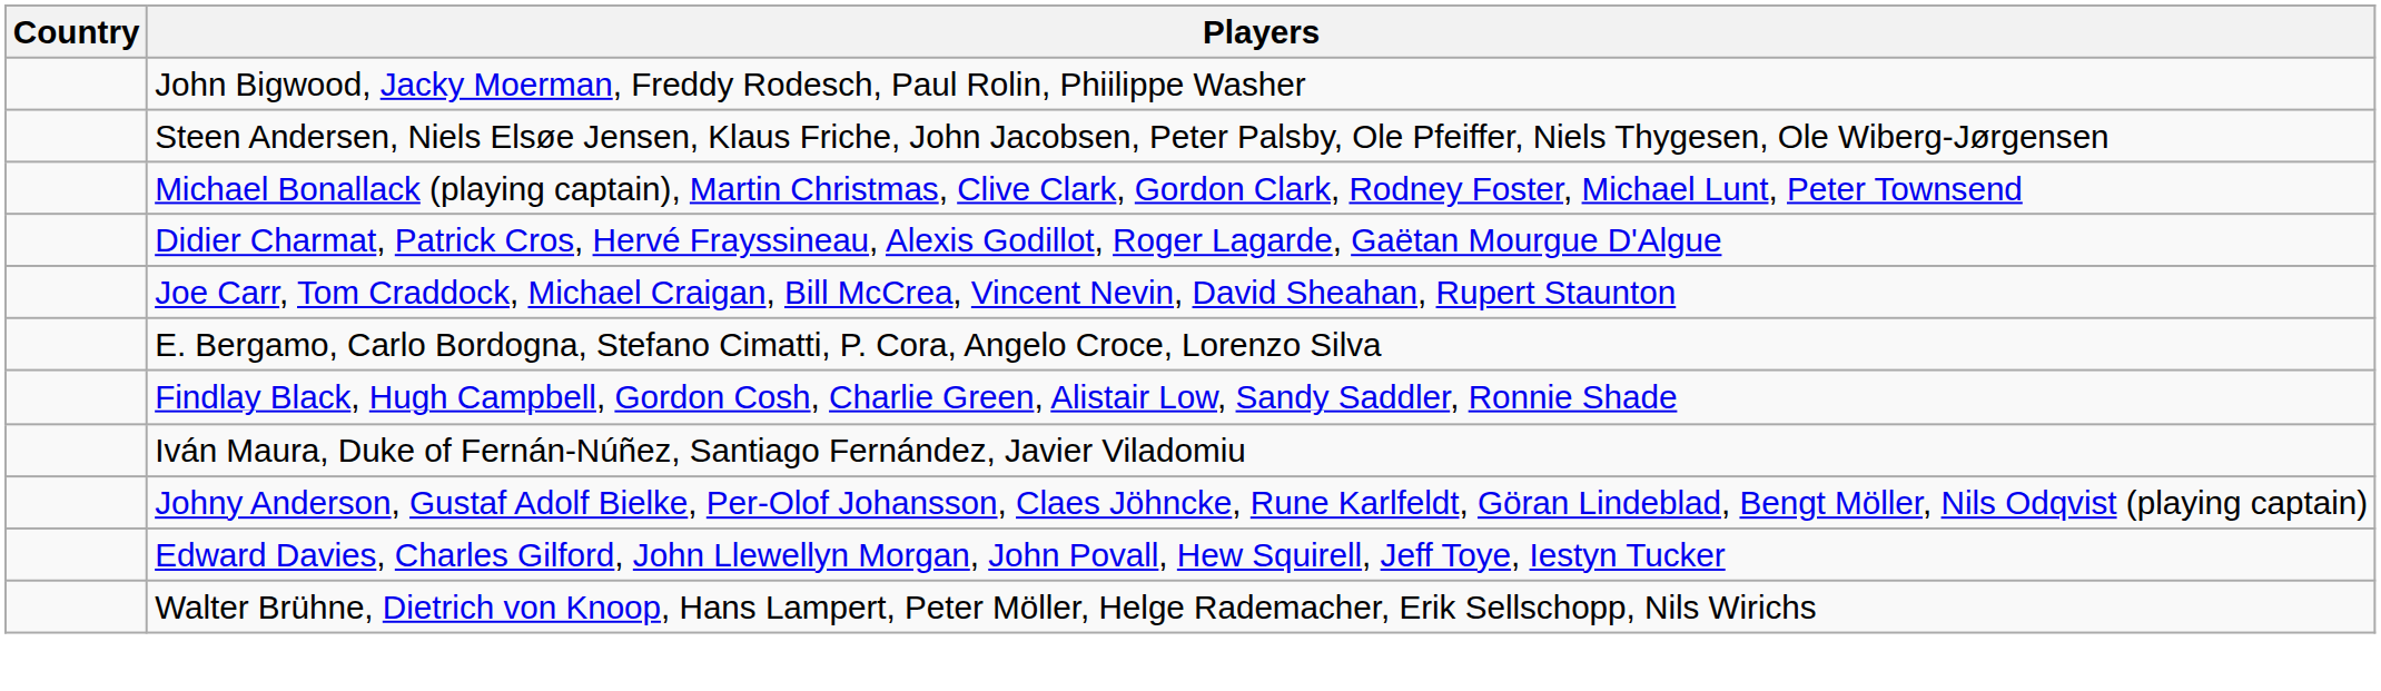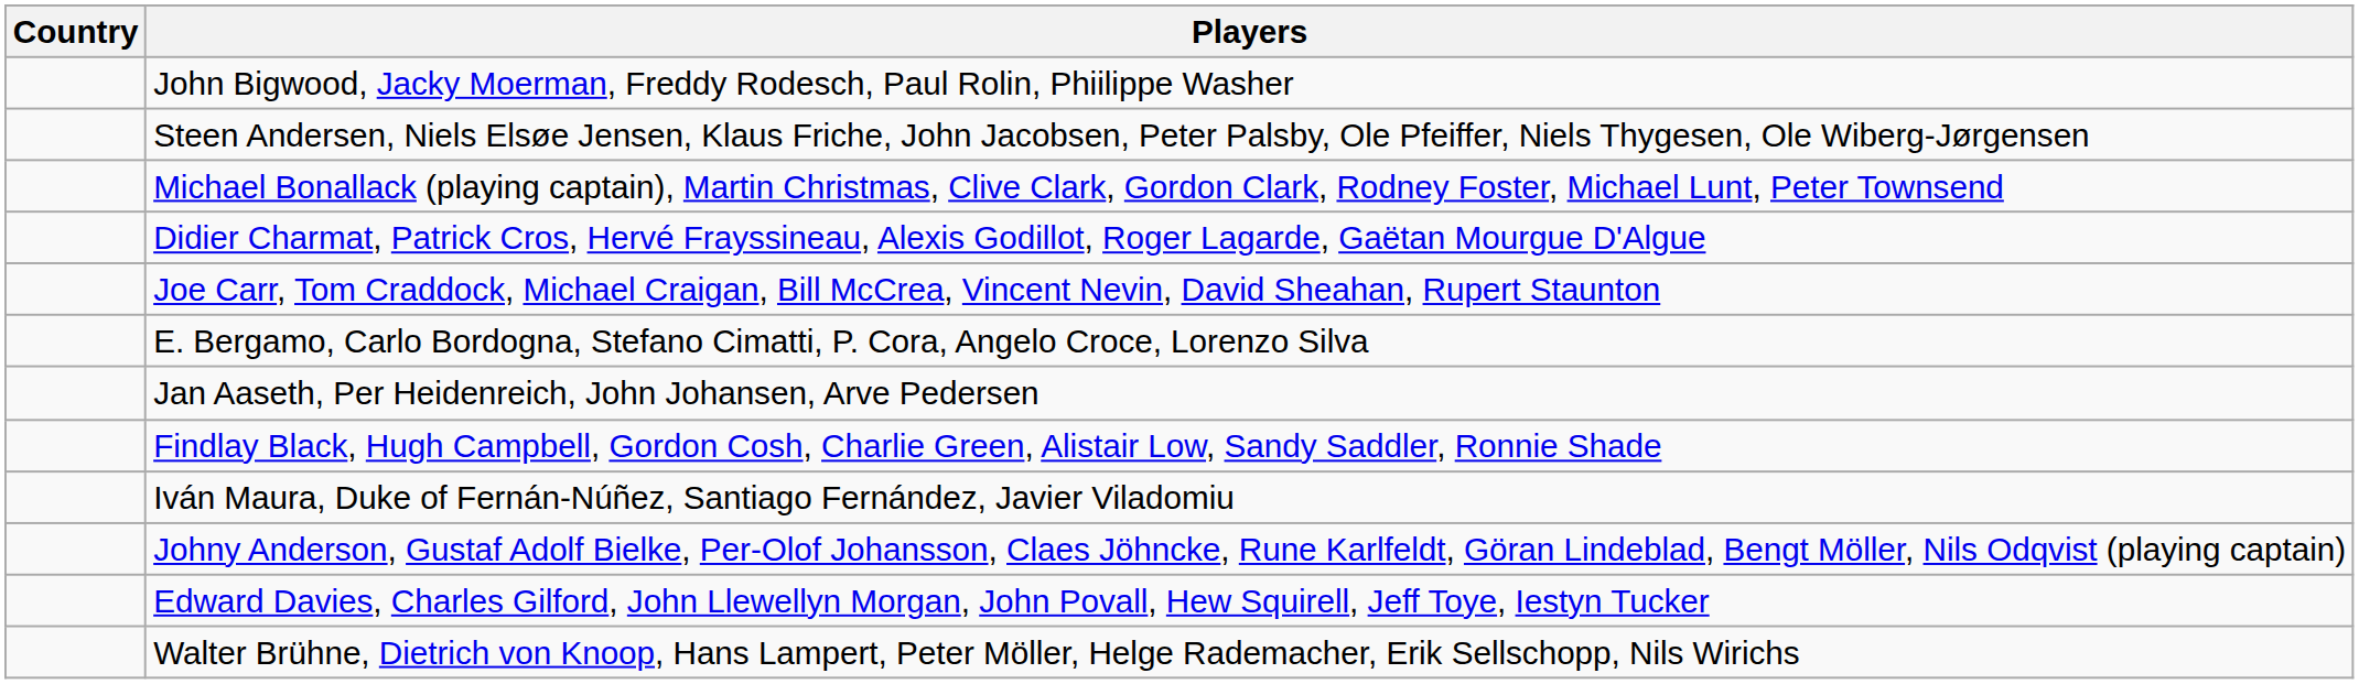+ row: Jan Aaseth, Per Heidenreich, John Johansen, Arve Pedersen
